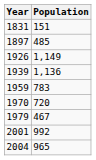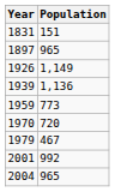1897 | Population: 485 -> 965
1959 | Population: 783 -> 773
